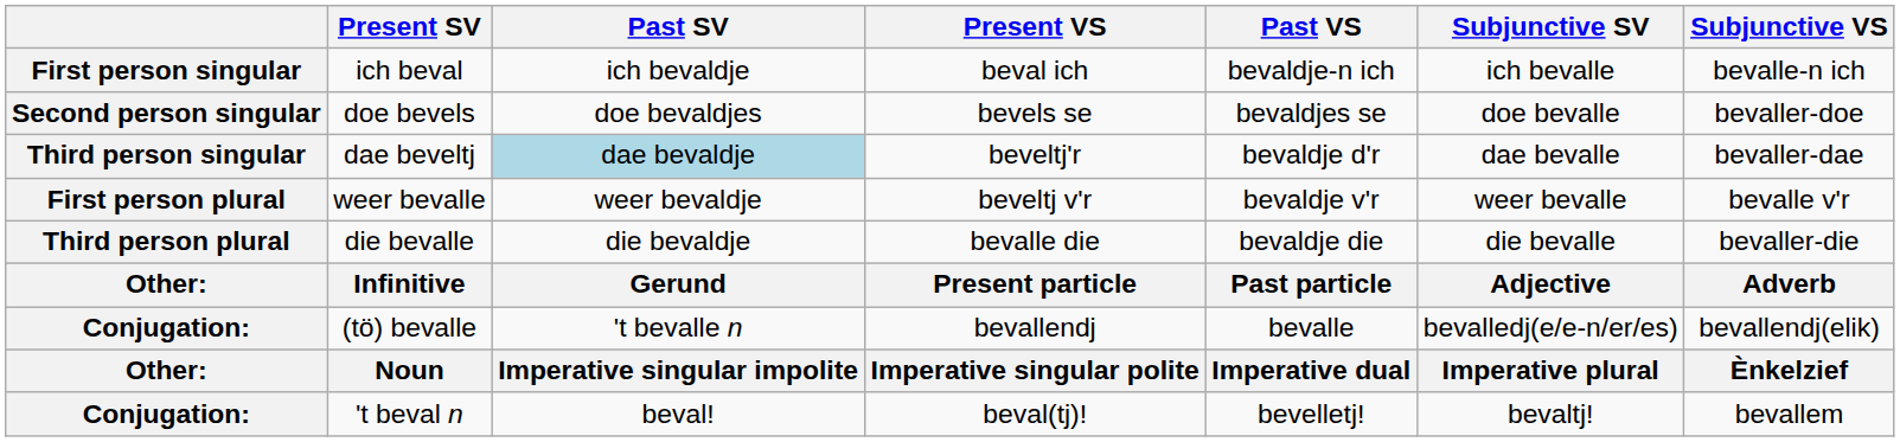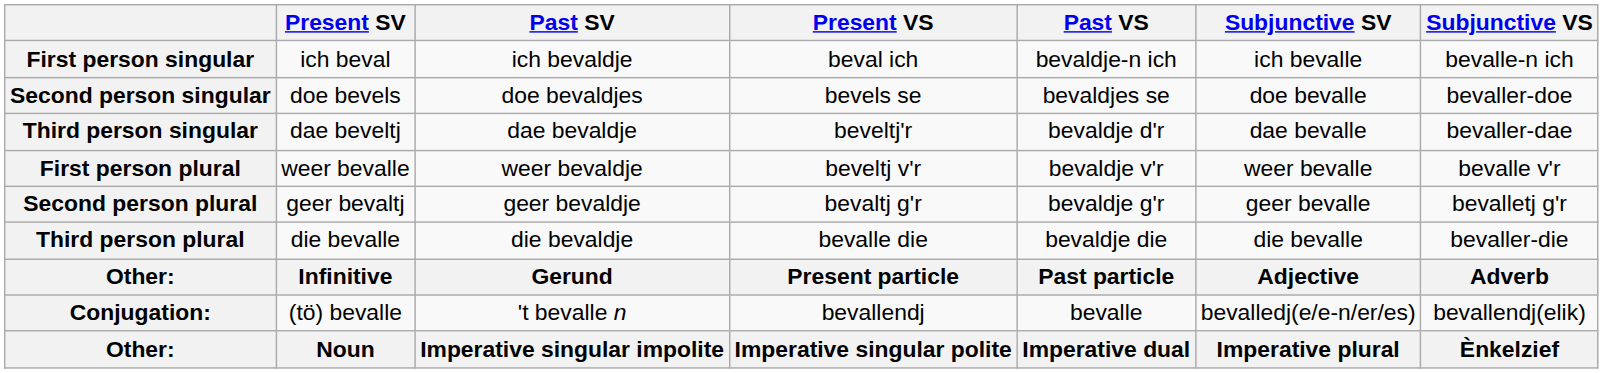dae beveltj | Past SV: lightblue background -> no background
+ row: Second person plural | geer bevaltj | geer bevaldje | bevaltj g'r | bevaldje g'r | geer bevalle | bevalletj g'r
- row: Conjugation: | 't beval n | beval! | beval(tj)! | bevelletj! | bevaltj! | bevallem
